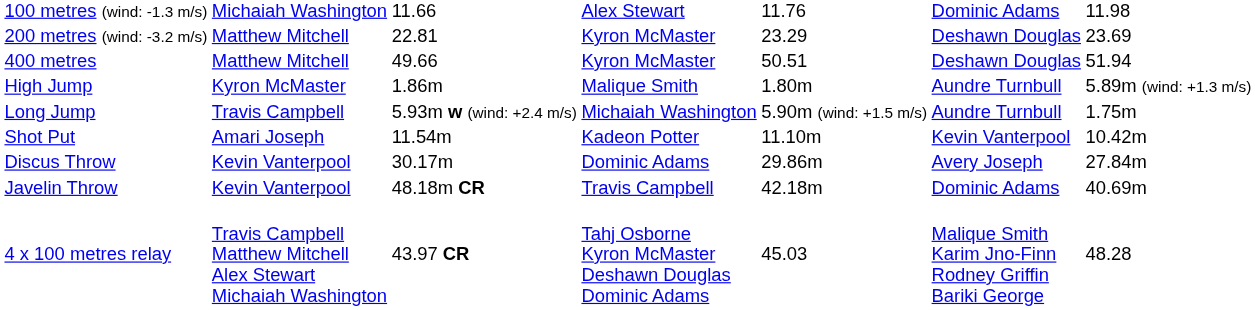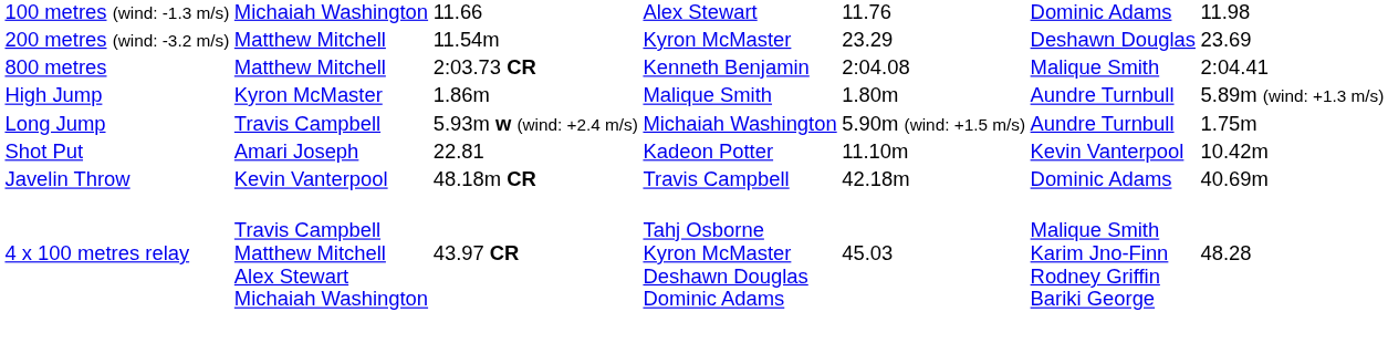200 metres (wind: -3.2 m/s) | column 3: 22.81 -> 11.54m
- row: 400 metres | Matthew Mitchell | 49.66 | Kyron McMaster | 50.51 | Deshawn Douglas | 51.94
+ row: 800 metres | Matthew Mitchell | 2:03.73 CR | Kenneth Benjamin | 2:04.08 | Malique Smith | 2:04.41
Shot Put | column 3: 11.54m -> 22.81
- row: Discus Throw | Kevin Vanterpool | 30.17m | Dominic Adams | 29.86m | Avery Joseph | 27.84m
